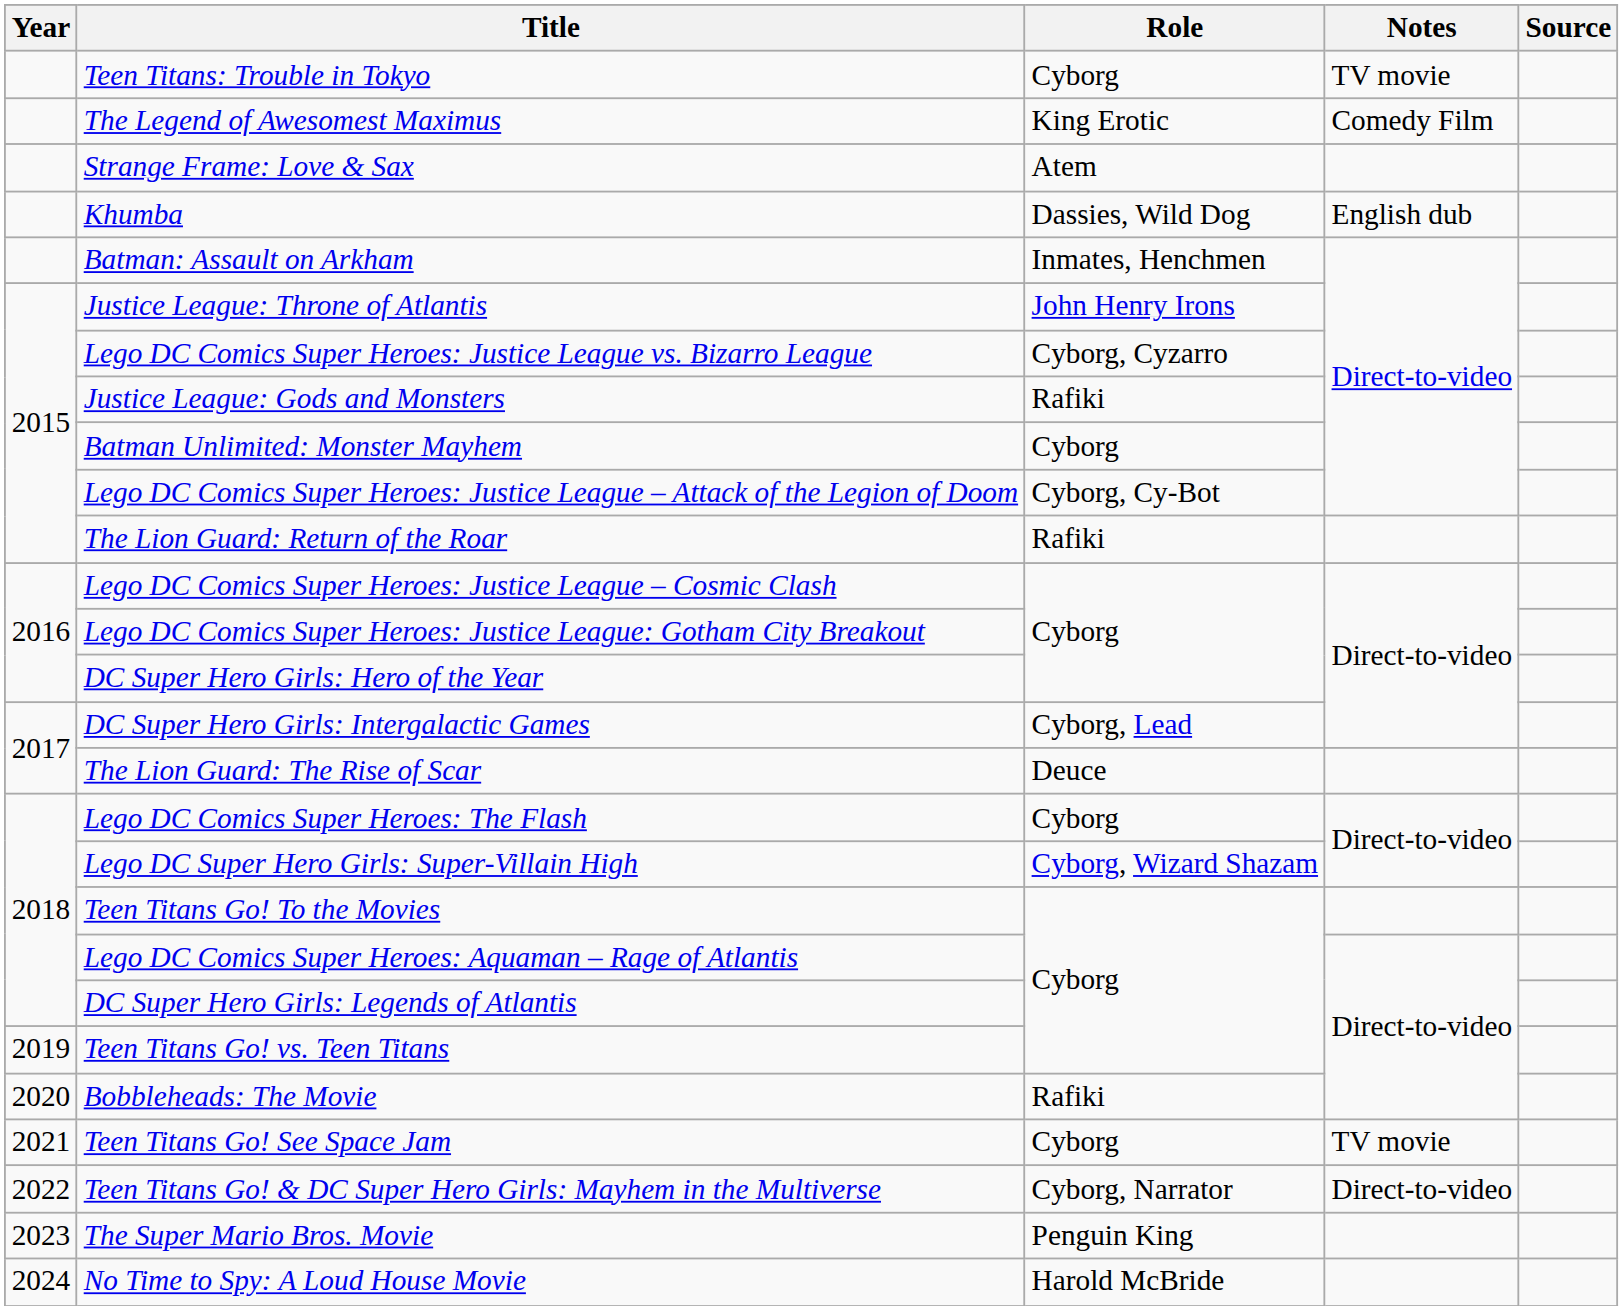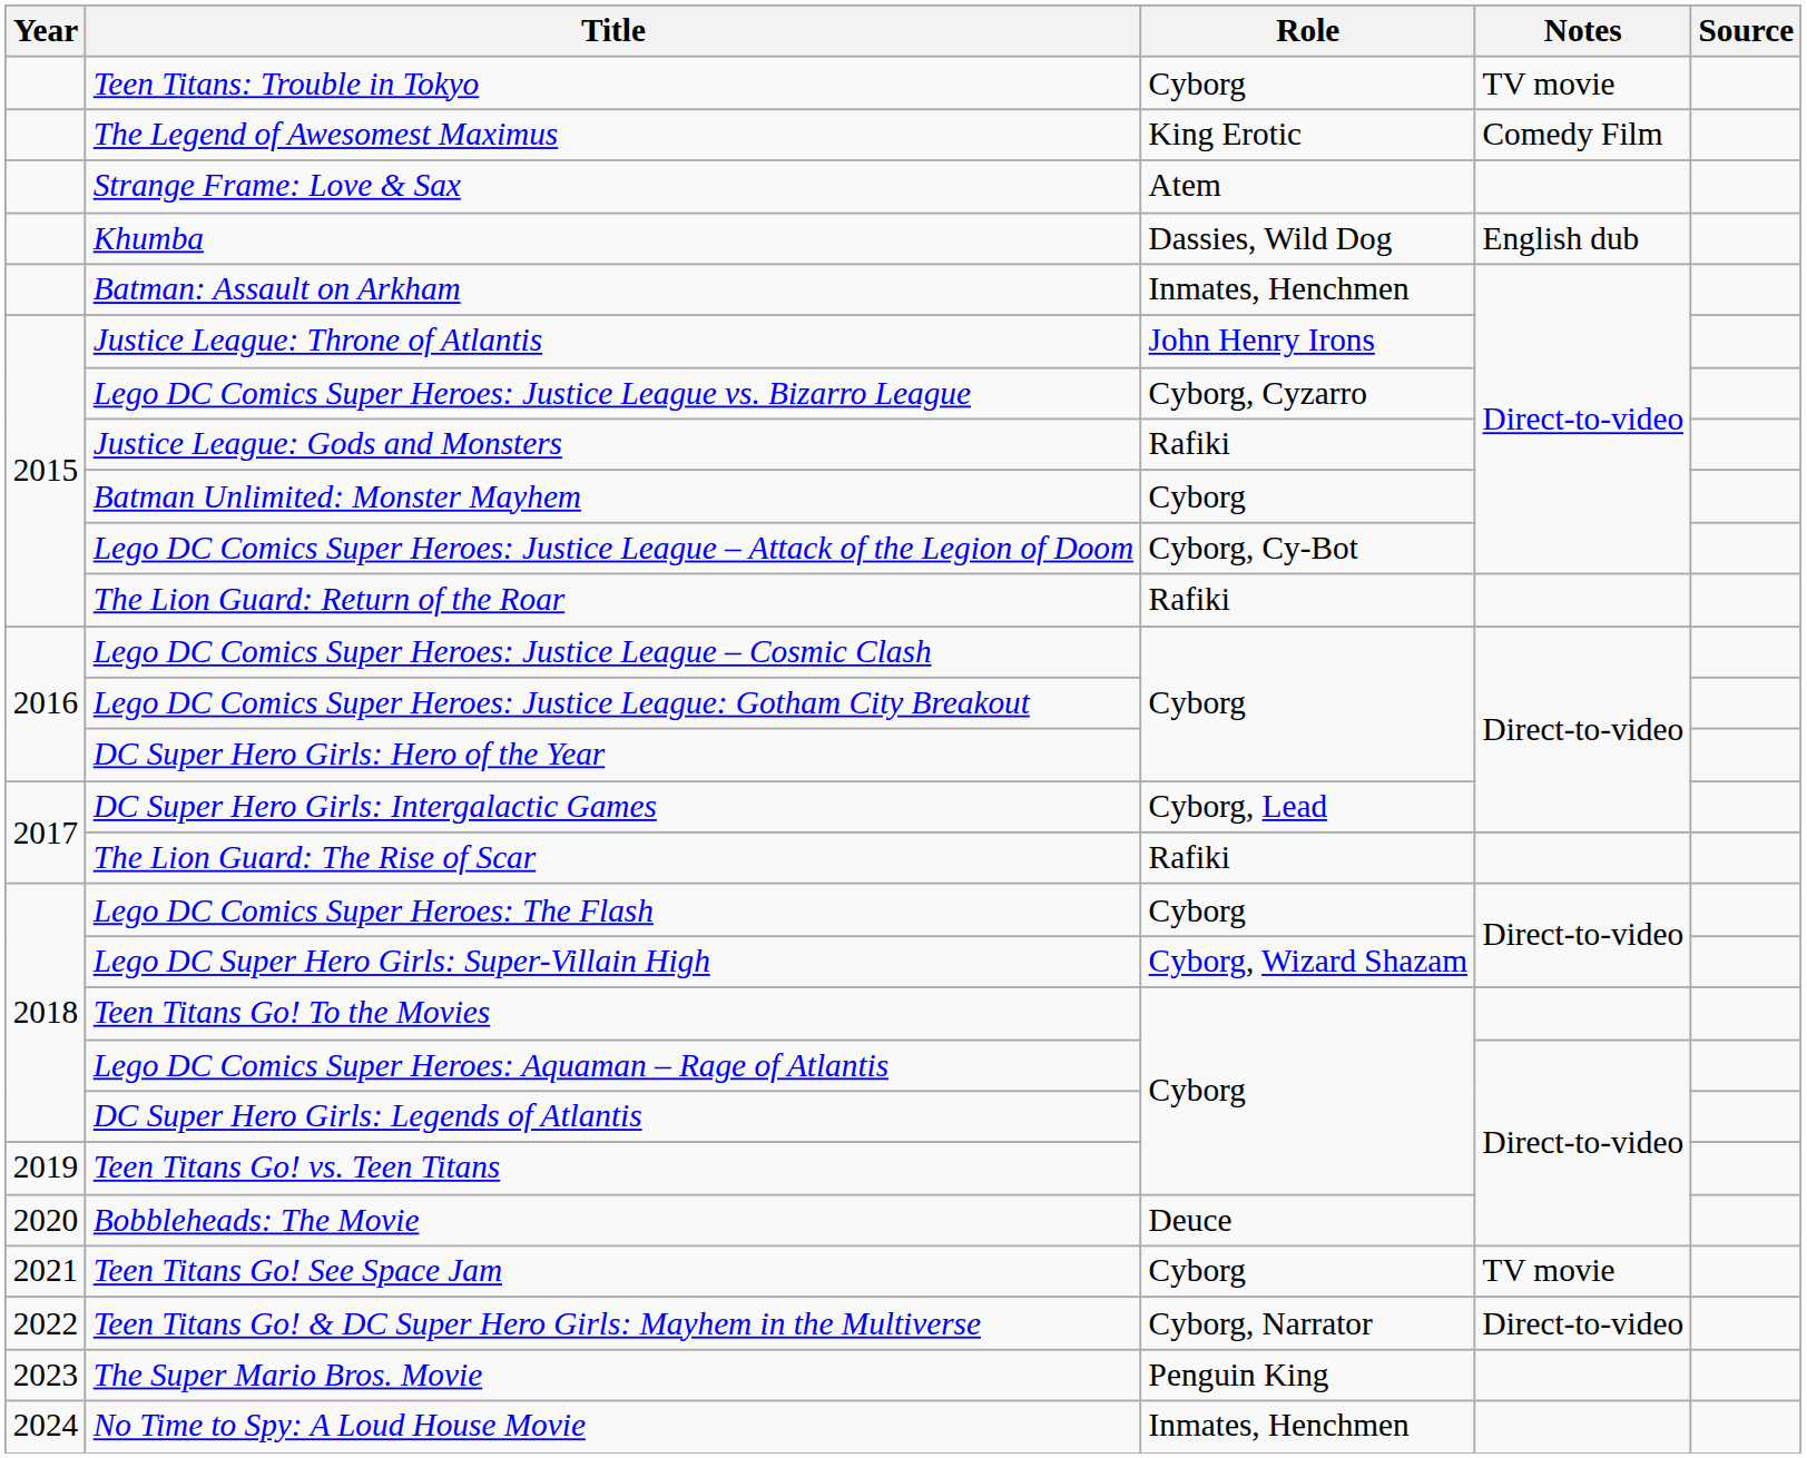The Lion Guard: The Rise of Scar | Role: Deuce -> Rafiki
Bobbleheads: The Movie | Role: Rafiki -> Deuce
No Time to Spy: A Loud House Movie | Role: Harold McBride -> Inmates, Henchmen
